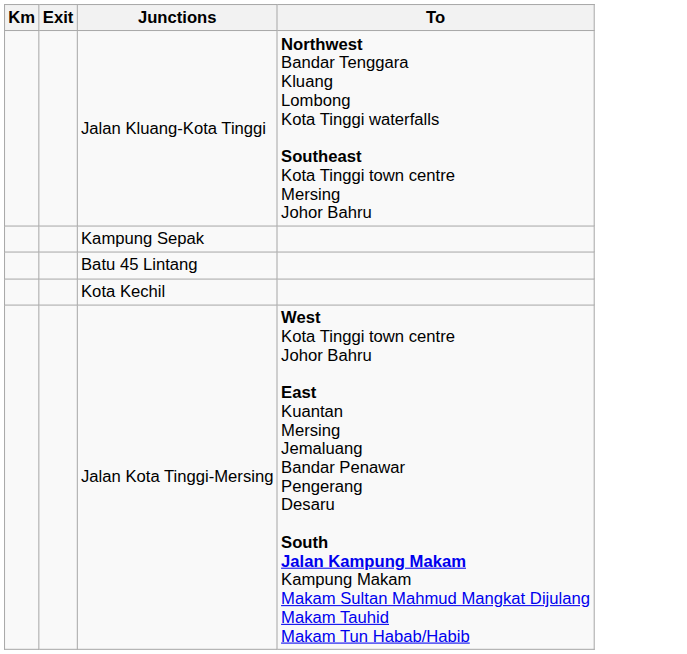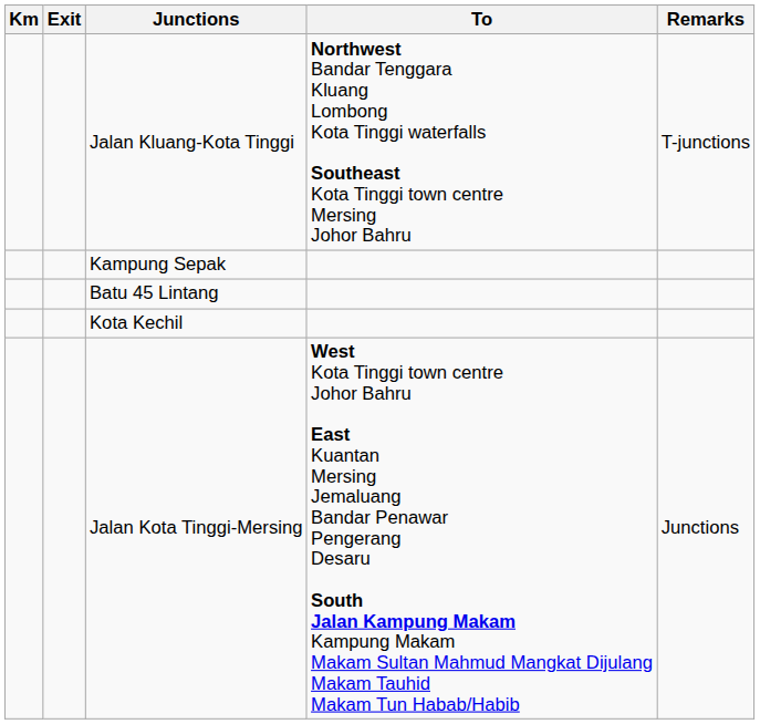+ column: Remarks | T-junctions | Junctions
